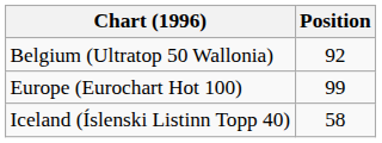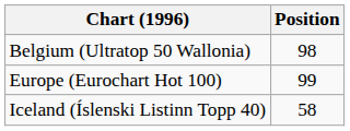Belgium (Ultratop 50 Wallonia) | Position: 92 -> 98
